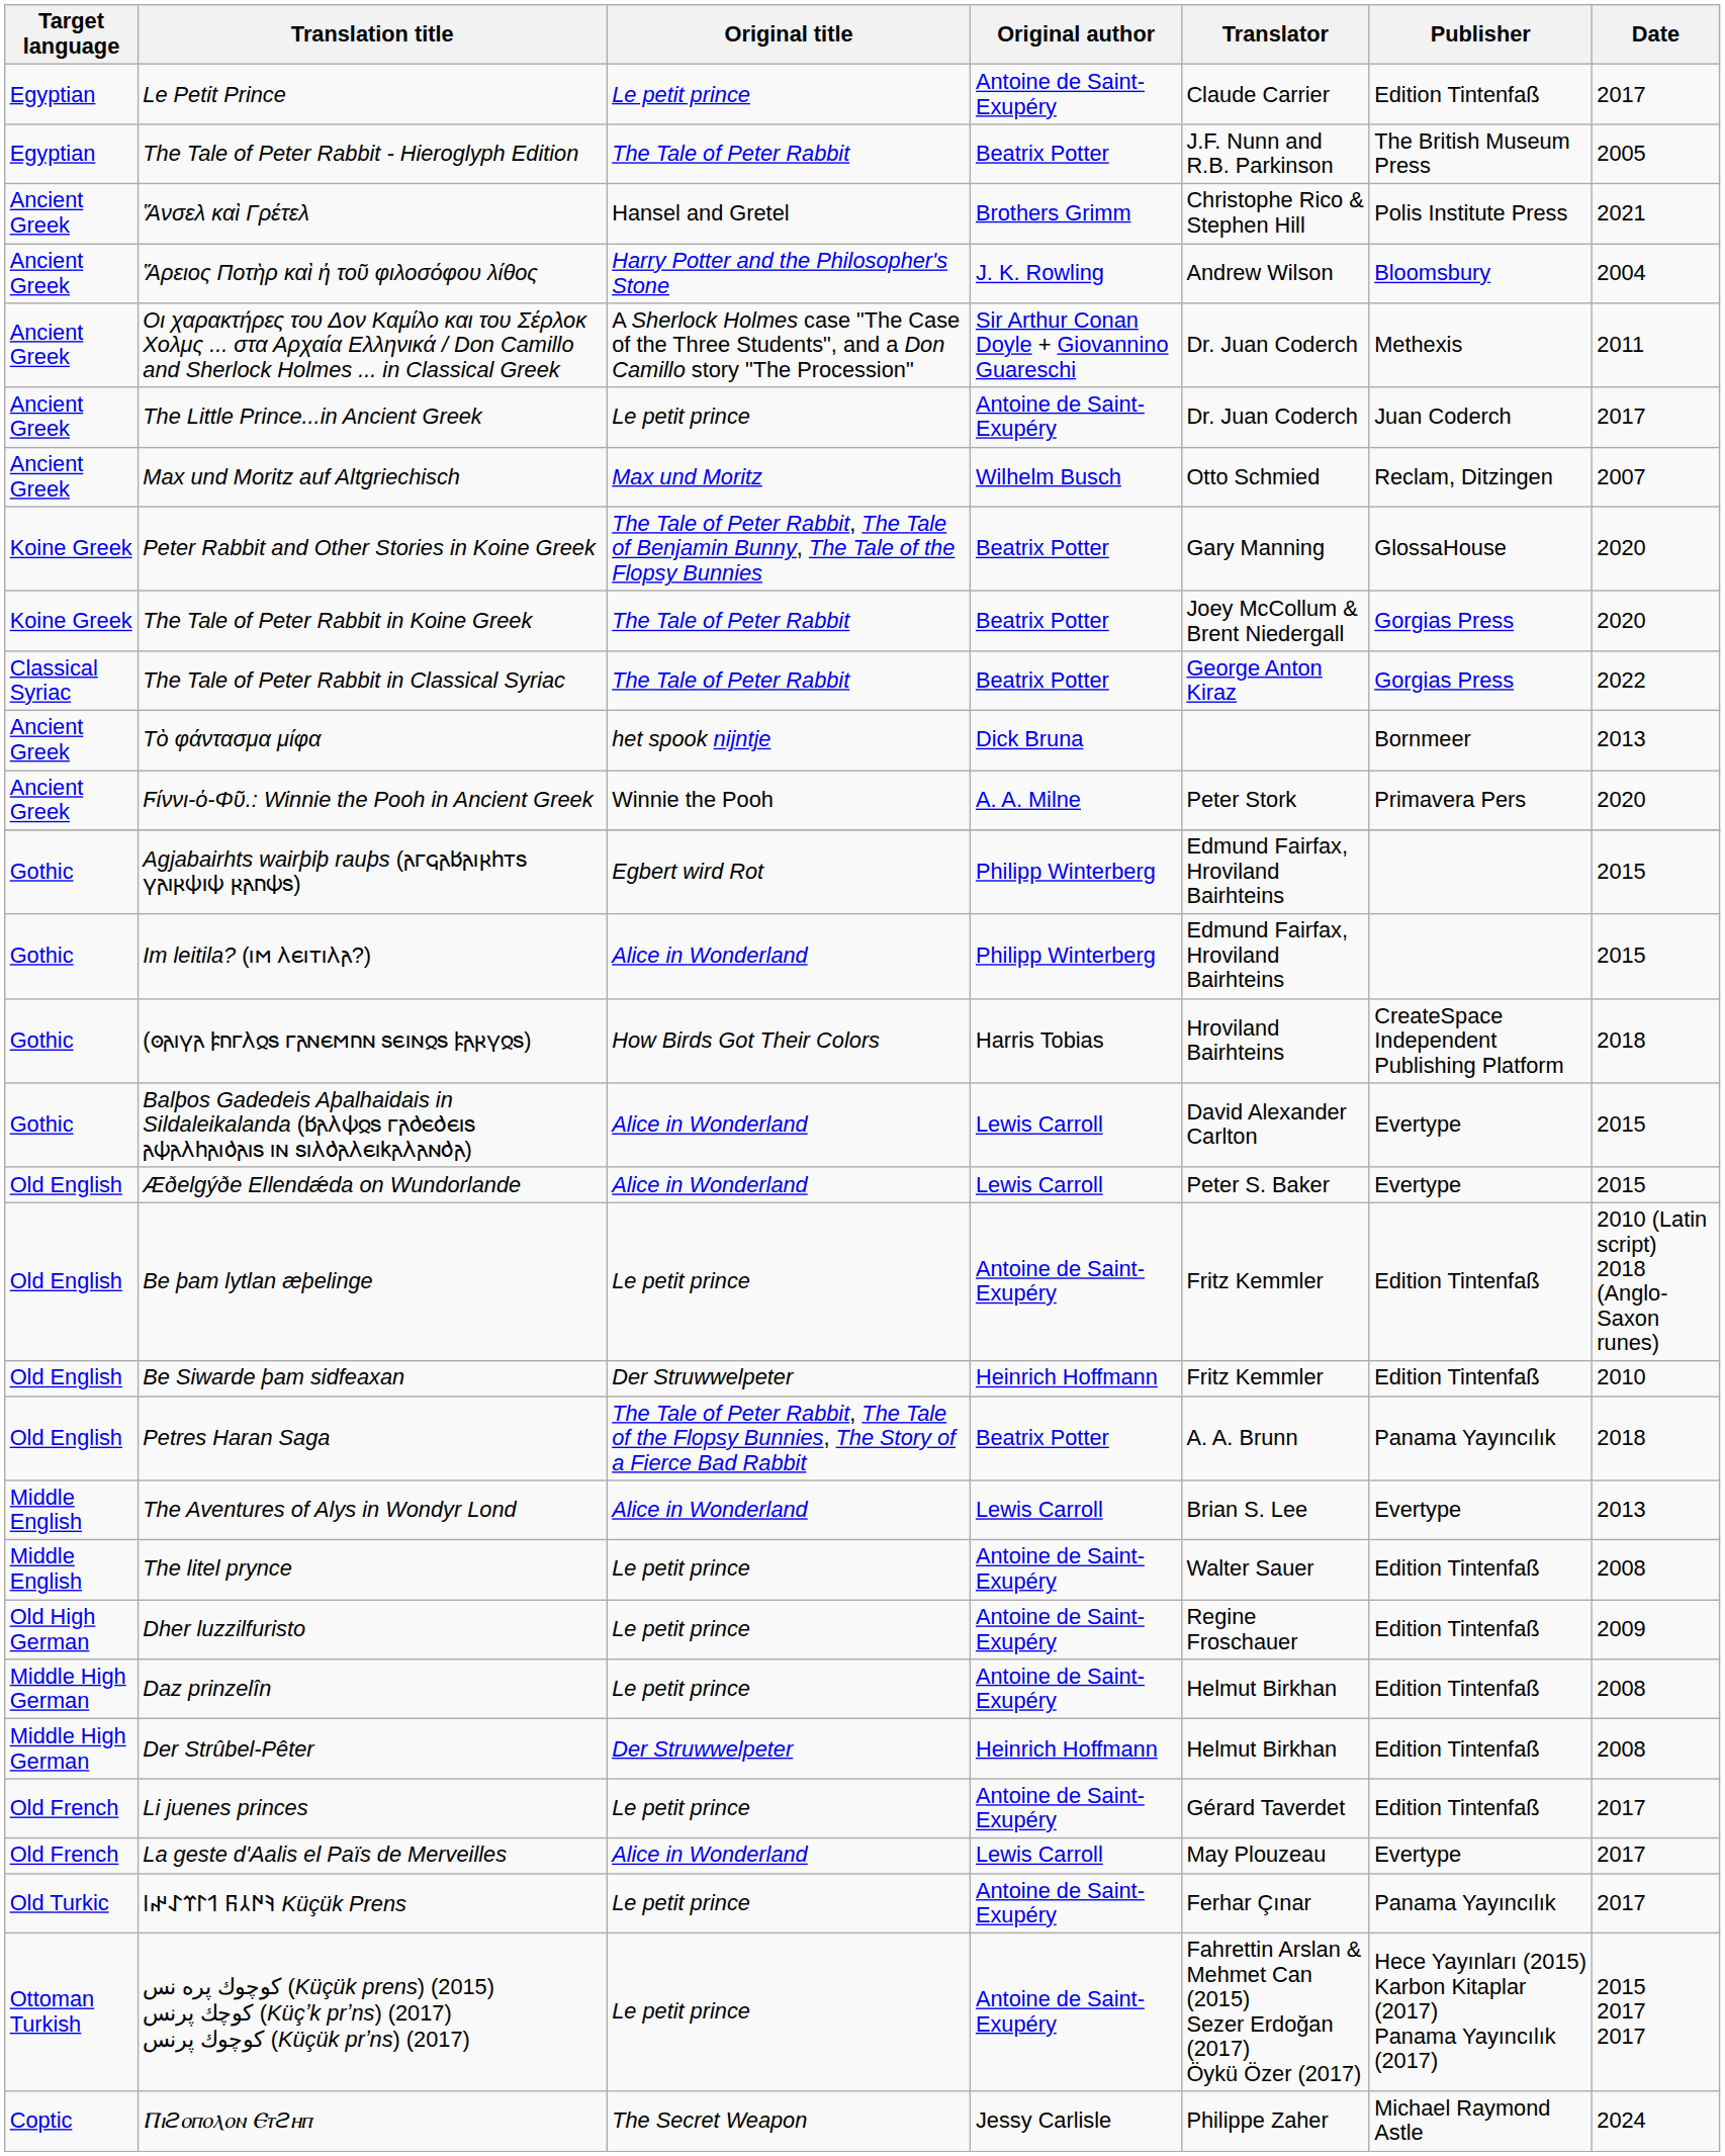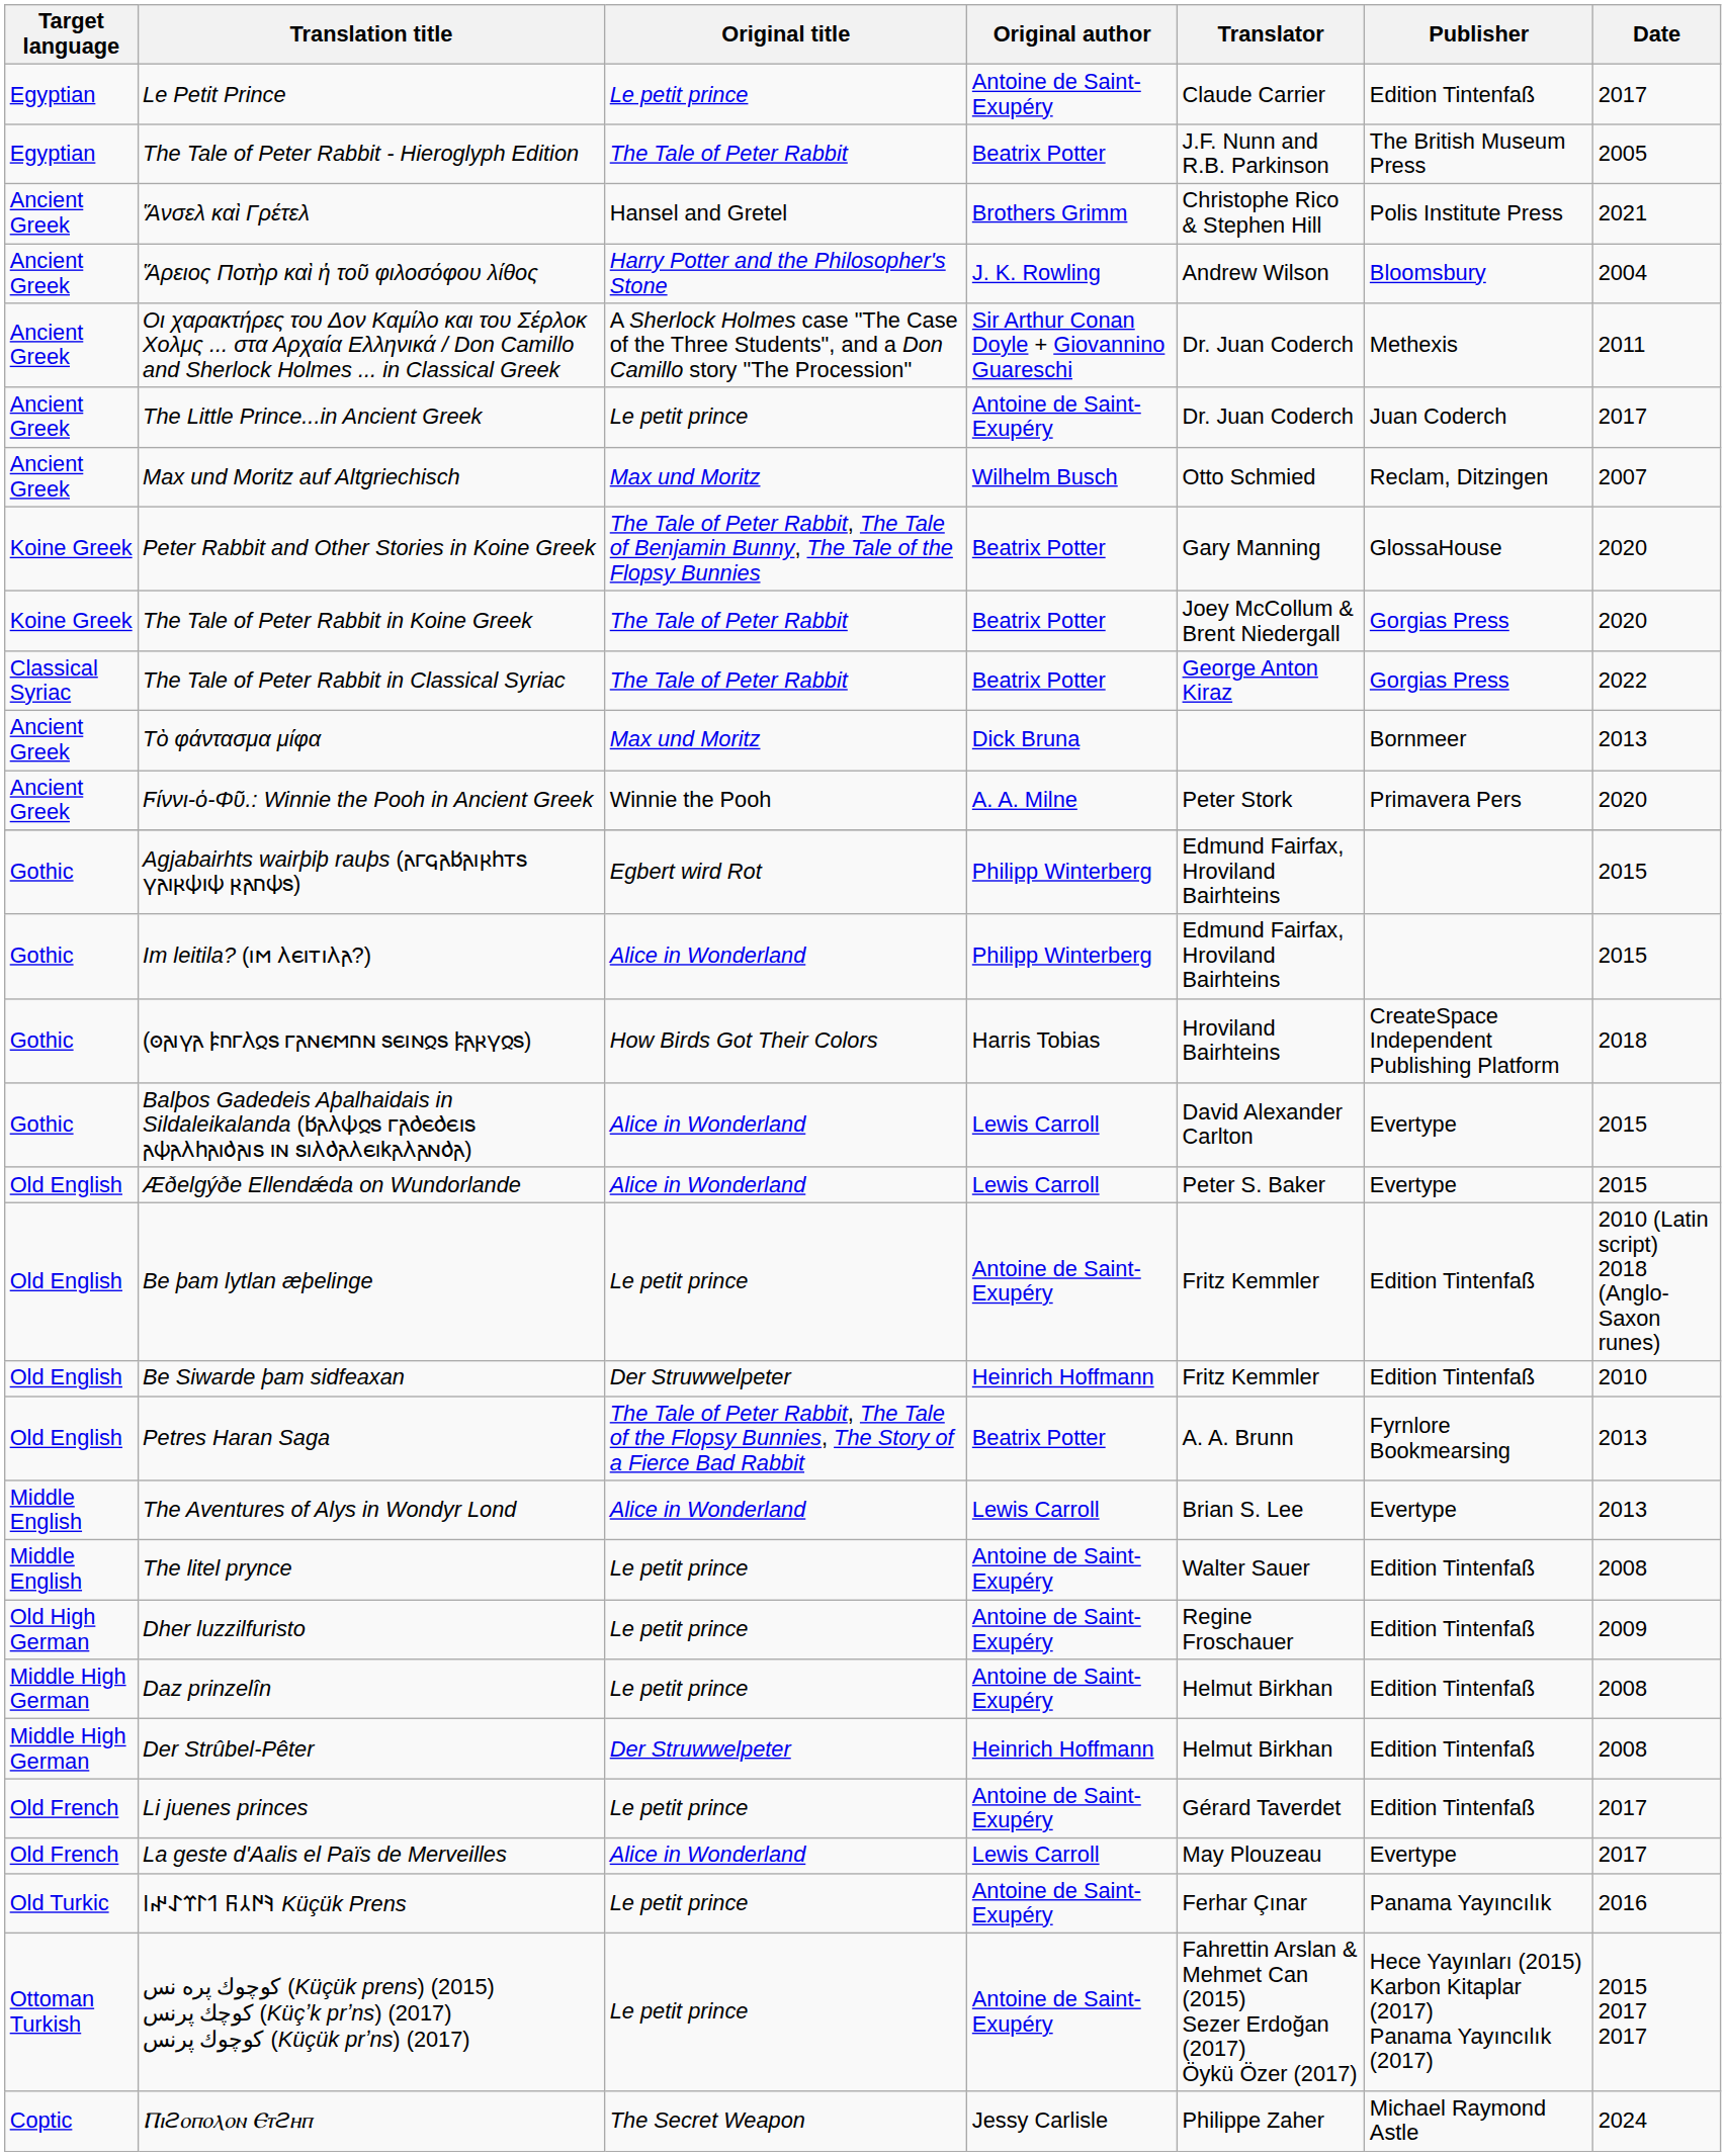Τὸ φάντασμα μίφα | Original title: het spook nijntje -> Max und Moritz
Petres Haran Saga | Publisher: Panama Yayıncılık -> Fyrnlore Bookmearsing
Petres Haran Saga | Date: 2018 -> 2013
𐰚𐰇𐰲𐰜 𐰯𐰃𐰼𐰀𐰤𐰾 Küçük Prens | Date: 2017 -> 2016
